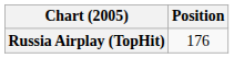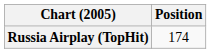Russia Airplay (TopHit) | Position: 176 -> 174
